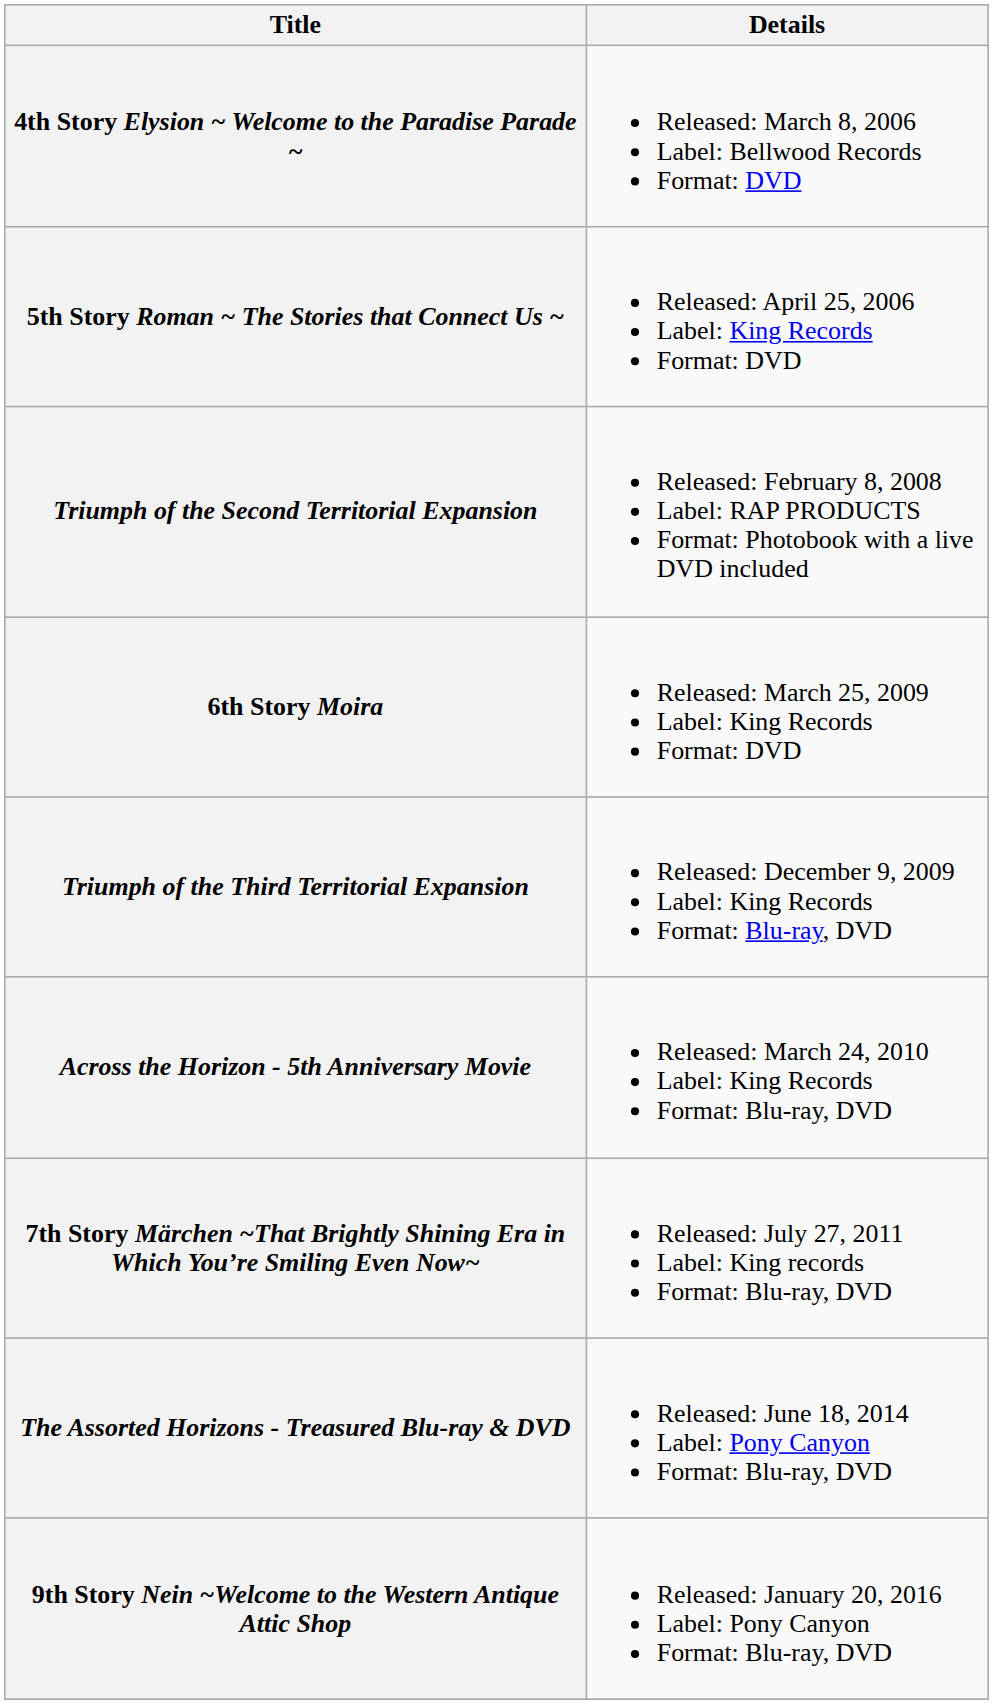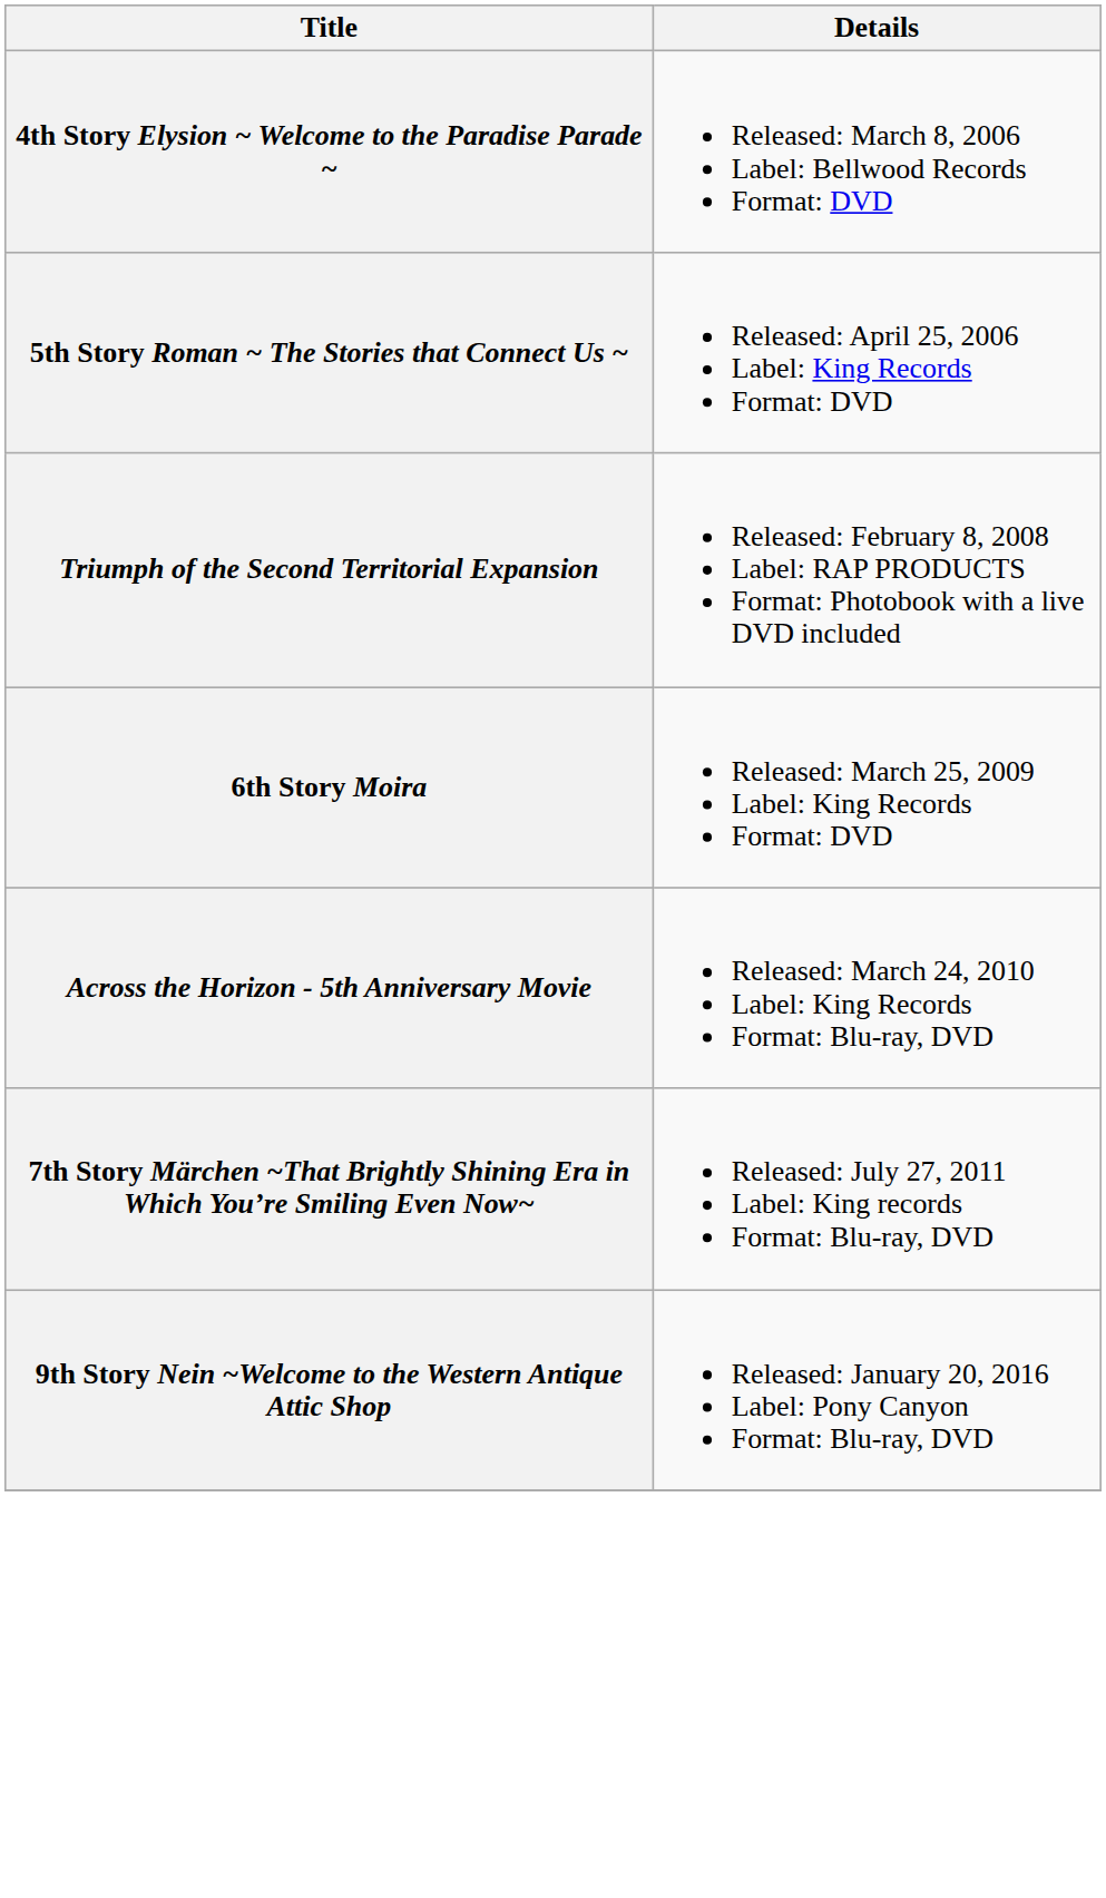- row: Triumph of the Third Territorial Expansion | Released: December 9, 2009 Label: King Records Format: Blu-ray, DVD
- row: The Assorted Horizons - Treasured Blu-ray & DVD | Released: June 18, 2014 Label: Pony Canyon Format: Blu-ray, DVD
